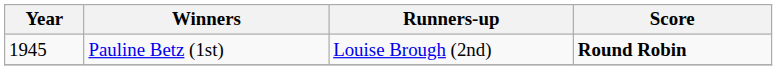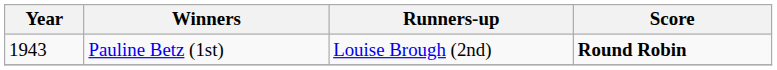Pauline Betz (1st) | Year: 1945 -> 1943
